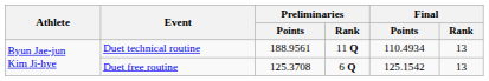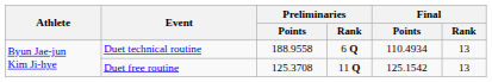Duet technical routine | Preliminaries / Points: 188.9561 -> 188.9558
Duet technical routine | Preliminaries / Rank: 11 Q -> 6 Q
Duet free routine | Preliminaries / Rank: 6 Q -> 11 Q
